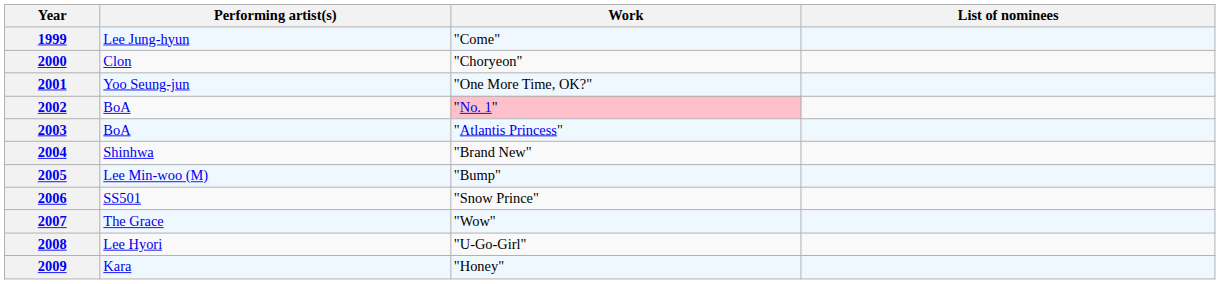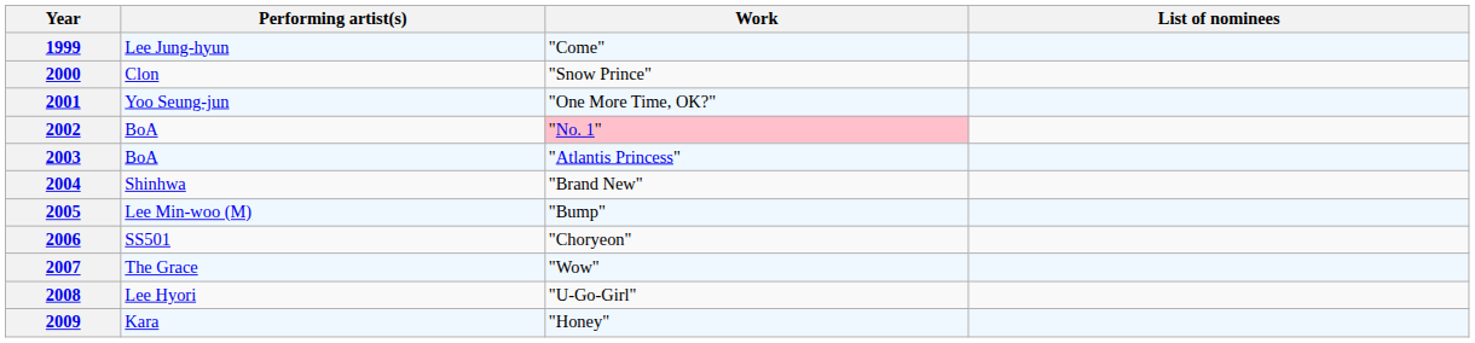2000 | Work: "Choryeon" -> "Snow Prince"
2006 | Work: "Snow Prince" -> "Choryeon"
